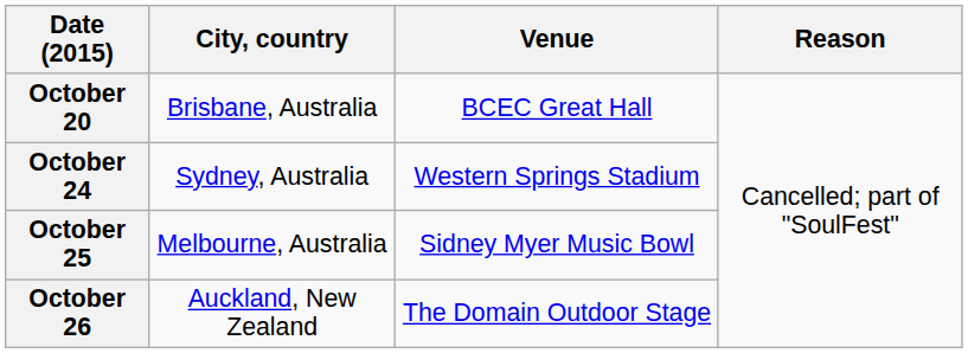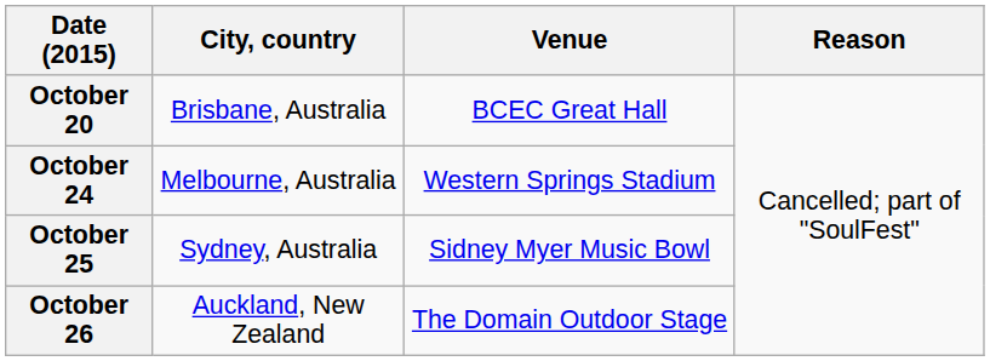October 24 | City, country: Sydney, Australia -> Melbourne, Australia
October 25 | City, country: Melbourne, Australia -> Sydney, Australia
